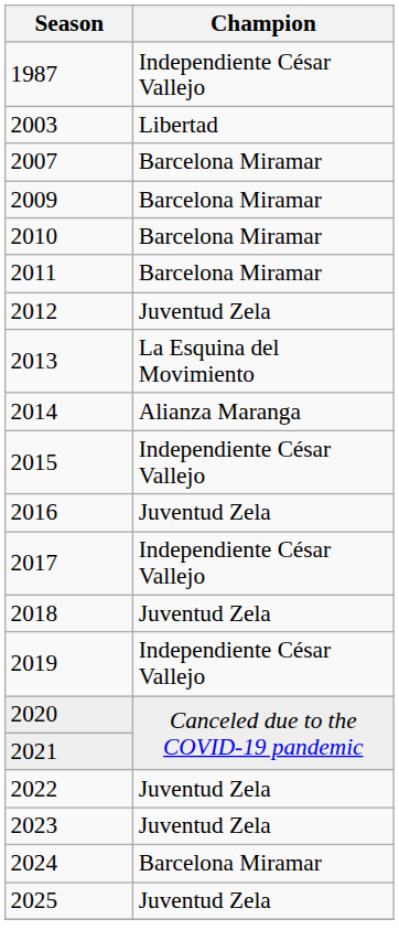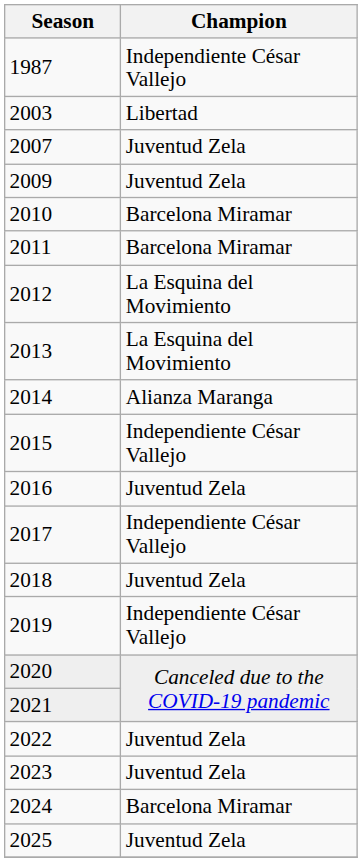2007 | Champion: Barcelona Miramar -> Juventud Zela
2009 | Champion: Barcelona Miramar -> Juventud Zela
2012 | Champion: Juventud Zela -> La Esquina del Movimiento
